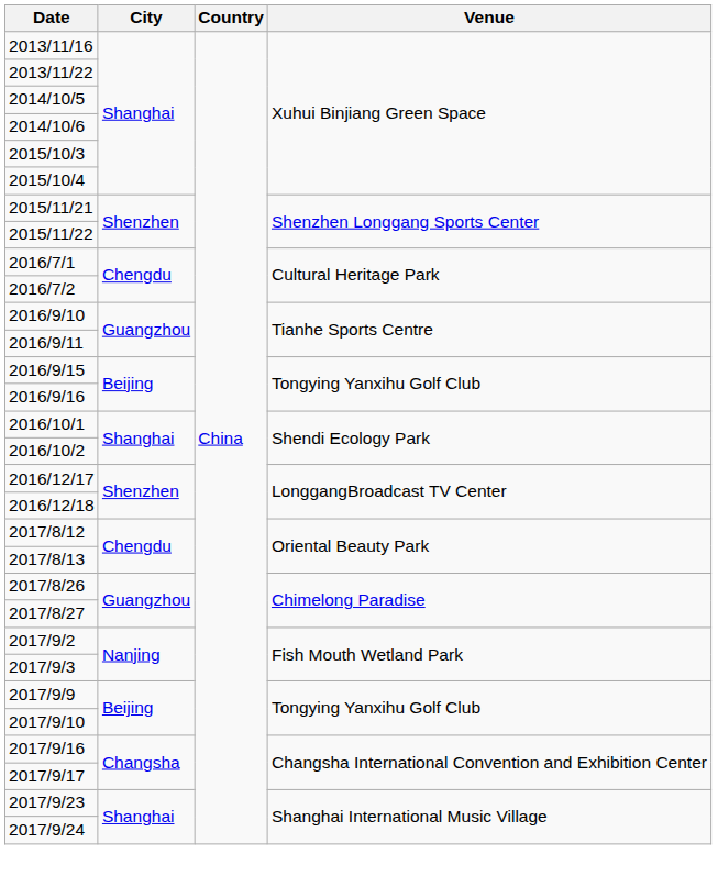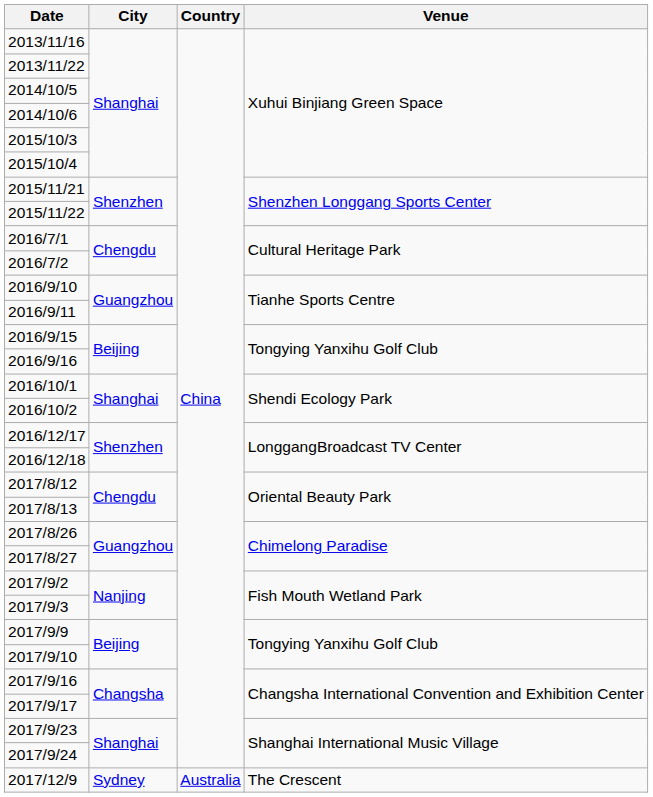+ row: 2017/12/9 | Sydney | Australia | The Crescent
